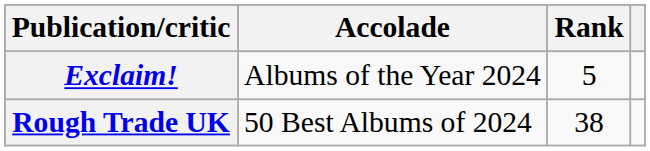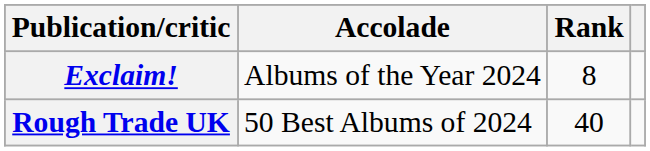Exclaim! | Rank: 5 -> 8
Rough Trade UK | Rank: 38 -> 40
